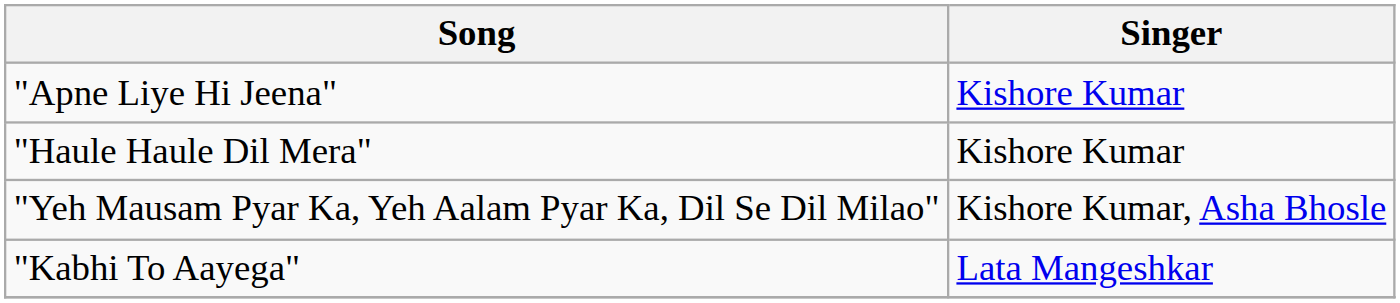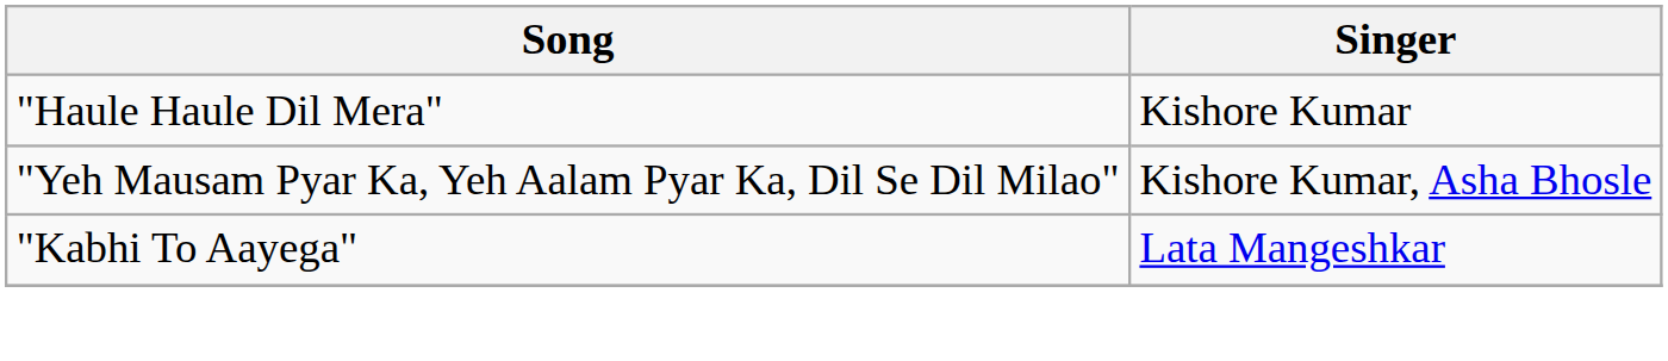- row: "Apne Liye Hi Jeena" | Kishore Kumar
